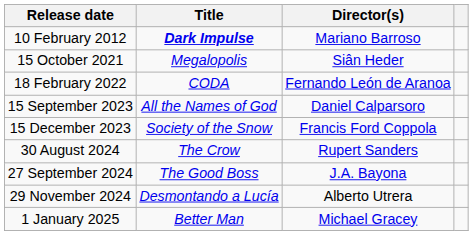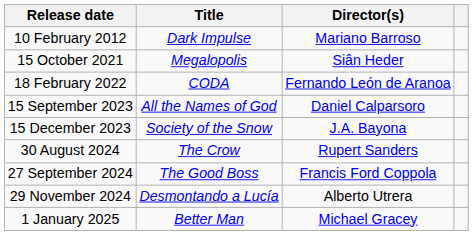10 February 2012 | Title: bold -> normal
15 December 2023 | Director(s): Francis Ford Coppola -> J.A. Bayona
27 September 2024 | Director(s): J.A. Bayona -> Francis Ford Coppola
